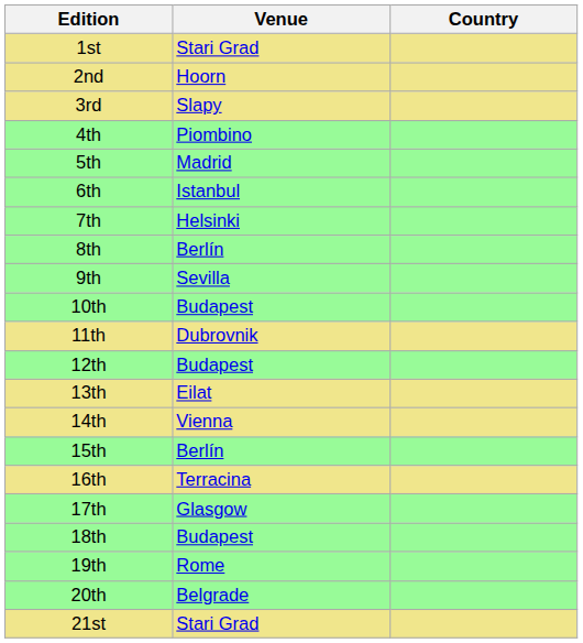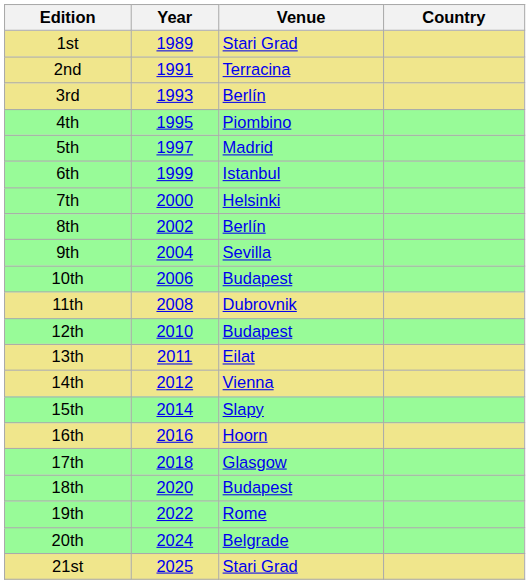+ column: Year | 1989 | 1991 | 1993 | 1995 | 1997 | 1999 | 2000 | 2002 | 2004 | 2006 | 2008 | 2010 | 2011 | 2012 | 2014 | 2016 | 2018 | 2020 | 2022 | 2024 | 2025
2nd | Venue: Hoorn -> Terracina
3rd | Venue: Slapy -> Berlín
15th | Venue: Berlín -> Slapy
16th | Venue: Terracina -> Hoorn
